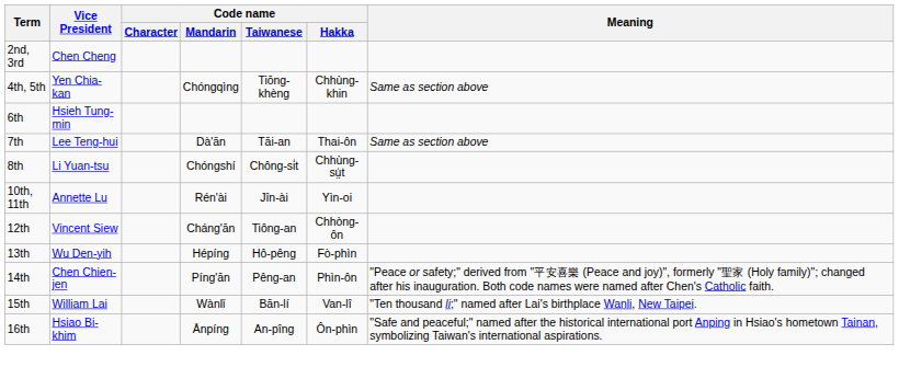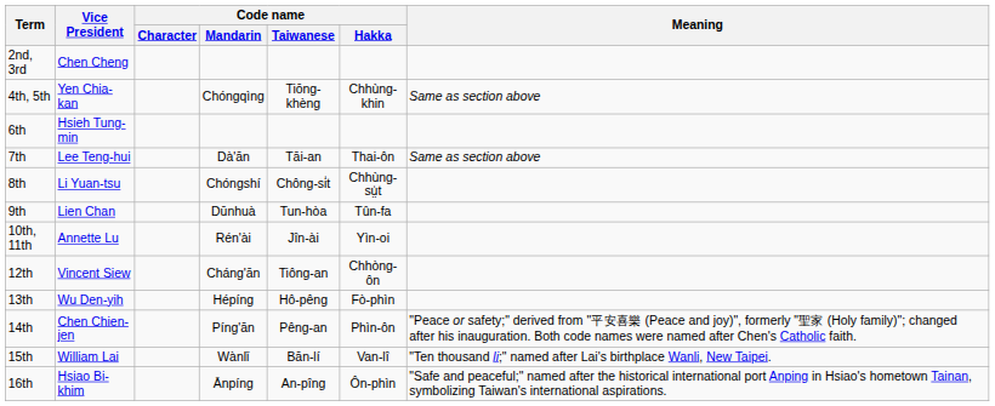+ row: 9th | Lien Chan | Dūnhuà | Tun-hòa | Tûn-fa
